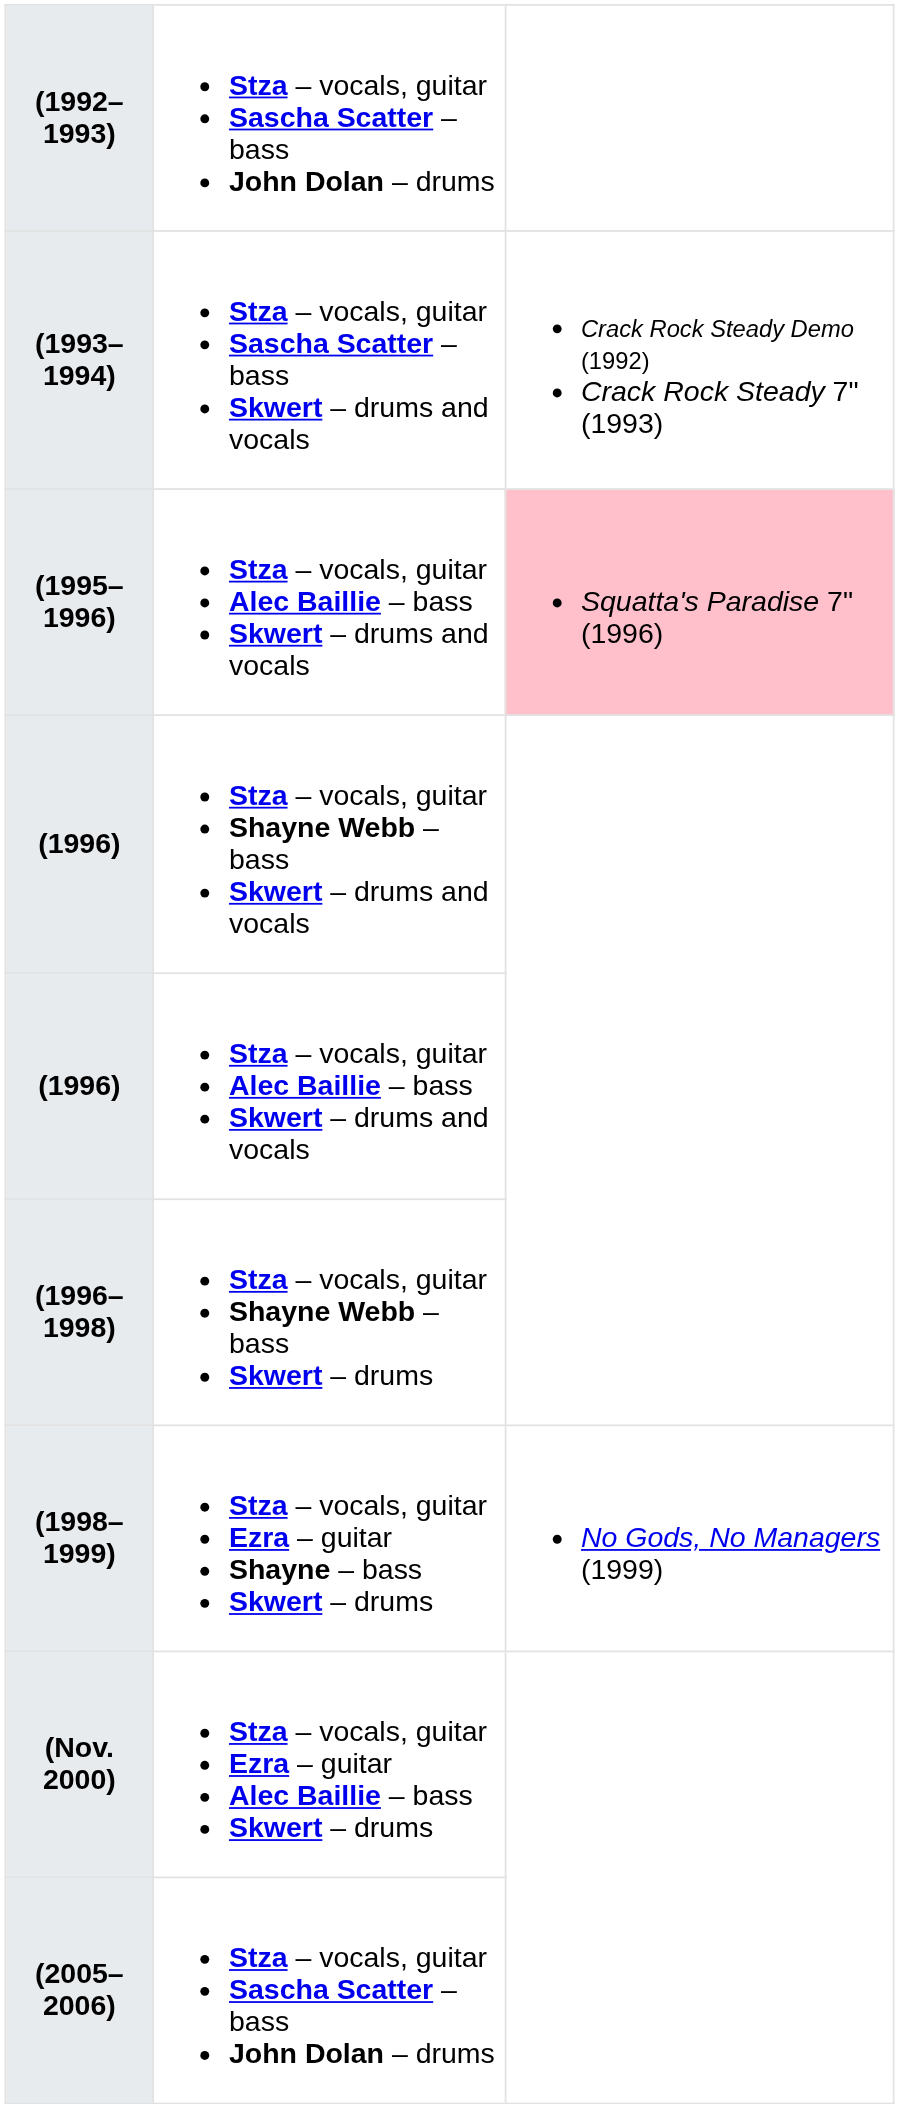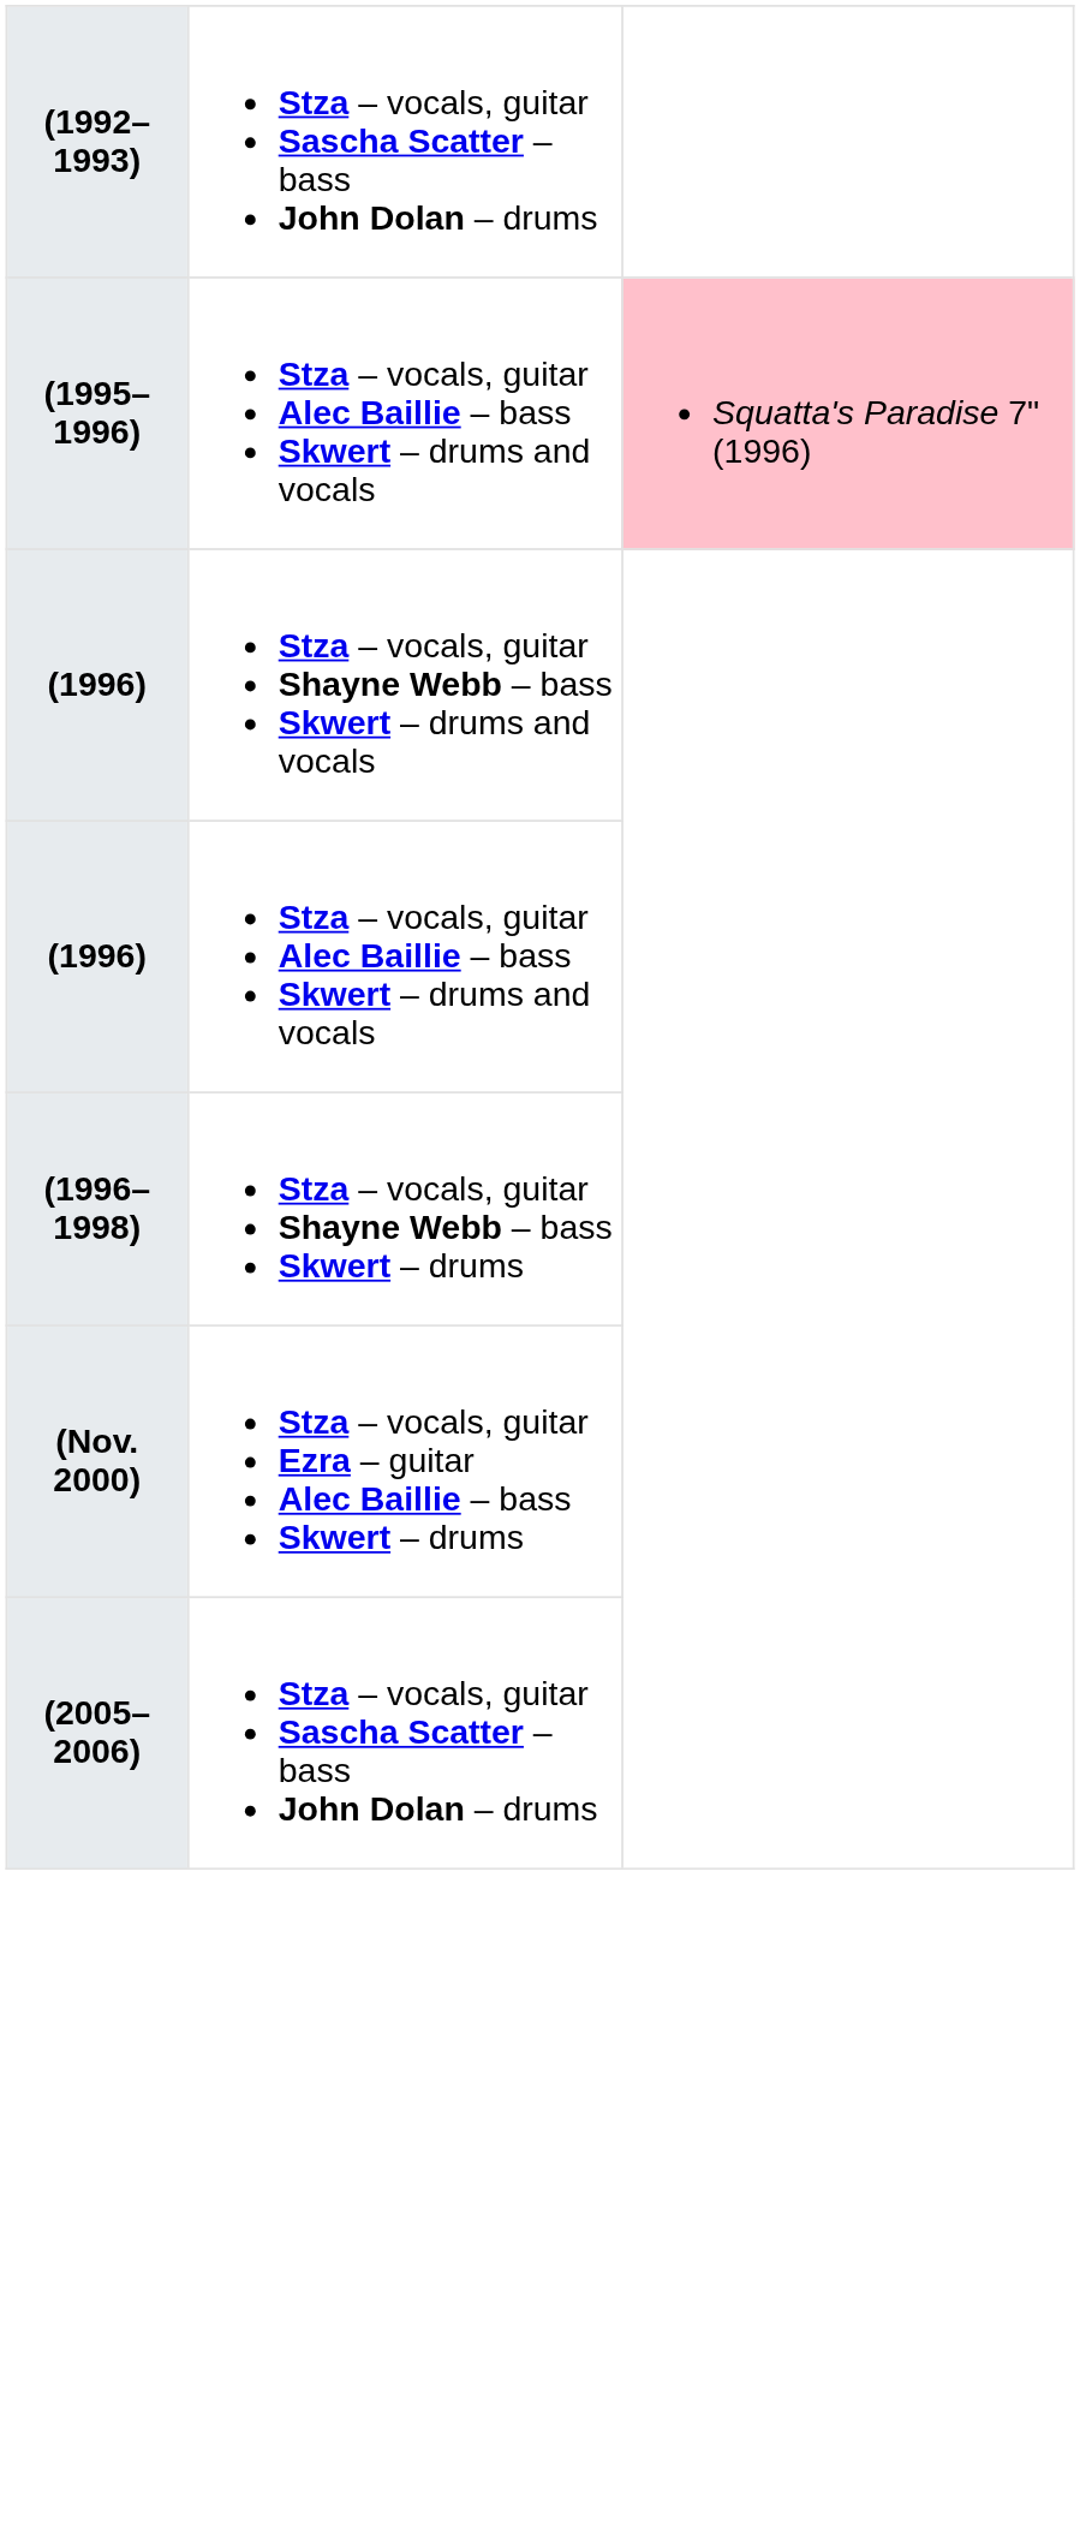- row: (1993–1994) | Stza – vocals, guitar Sascha Scatter – bass Skwert – drums and vocals | Crack Rock Steady Demo (1992) Crack Rock Steady 7" (1993)
- row: (1998–1999) | Stza – vocals, guitar Ezra – guitar Shayne – bass Skwert – drums | No Gods, No Managers (1999)
